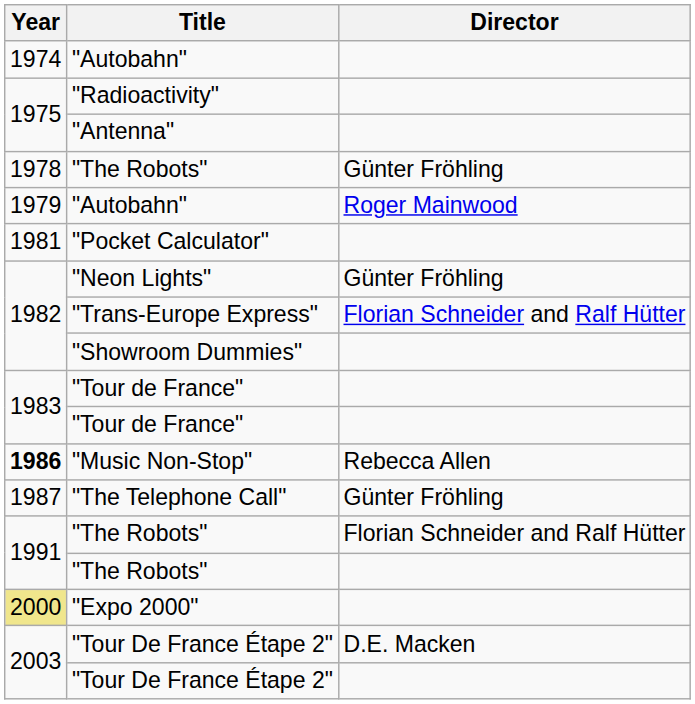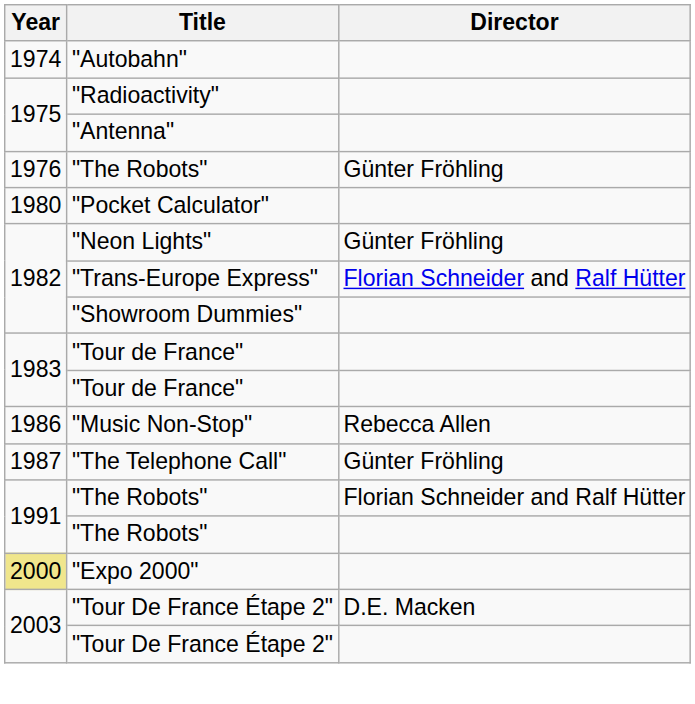"The Robots" / Günter Fröhling | Year: 1978 -> 1976
- row: 1979 | "Autobahn" | Roger Mainwood
"Pocket Calculator" | Year: 1981 -> 1980
"Music Non-Stop" | Year: bold -> normal
